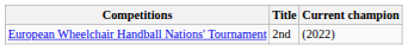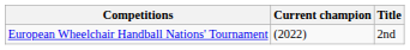columns swapped: Current champion <-> Title
